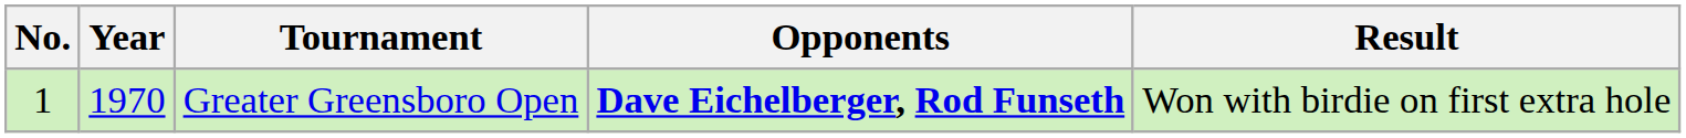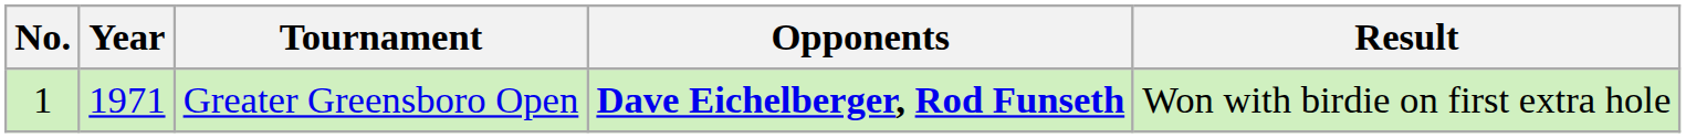Greater Greensboro Open | Year: 1970 -> 1971
